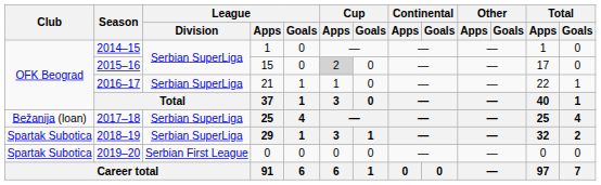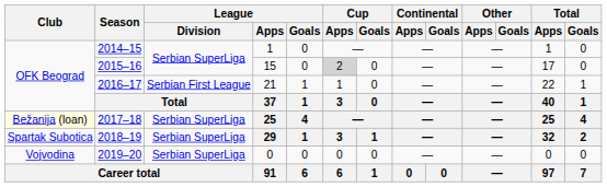2016–17 | League / Division: Serbian SuperLiga -> Serbian First League
2017–18 | Club: no background -> lightyellow background
2019–20 | Club: Spartak Subotica -> Vojvodina
2019–20 | League / Division: Serbian First League -> Serbian SuperLiga
